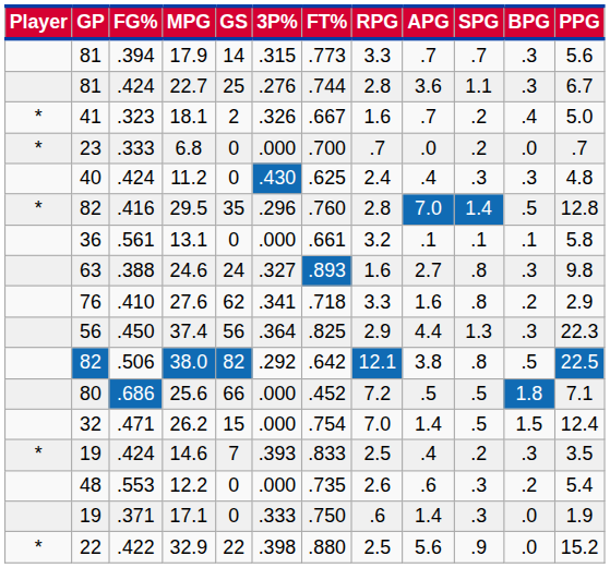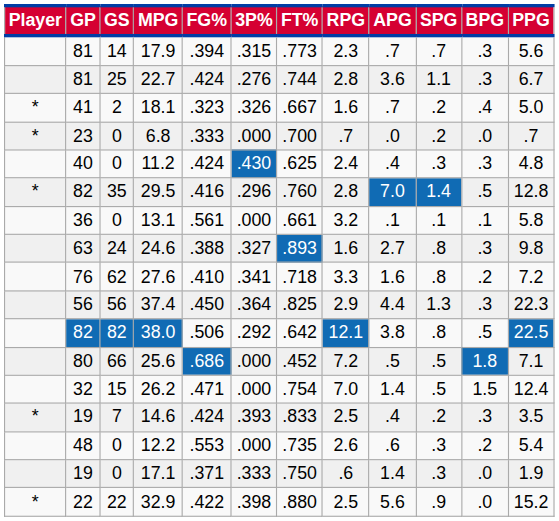columns swapped: GS <-> FG%
17.9 | RPG: 3.3 -> 2.3
27.6 | PPG: 2.9 -> 7.2
